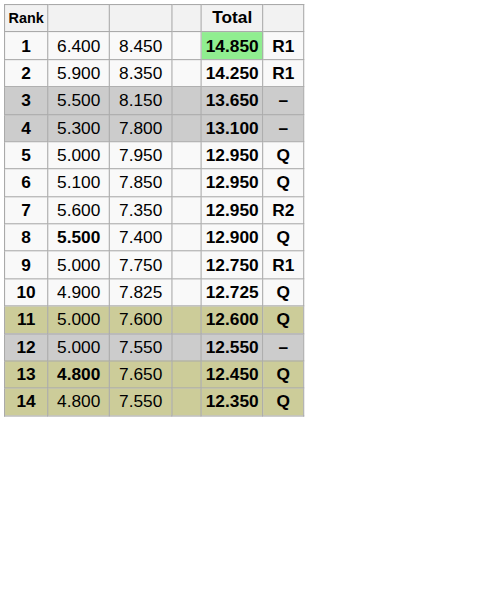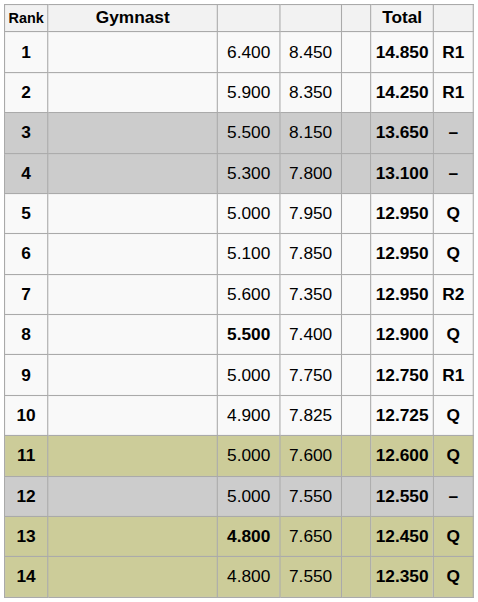+ column: Gymnast
1 | Total: lightgreen background -> no background
